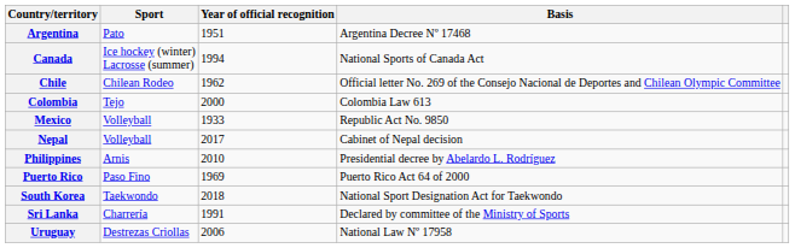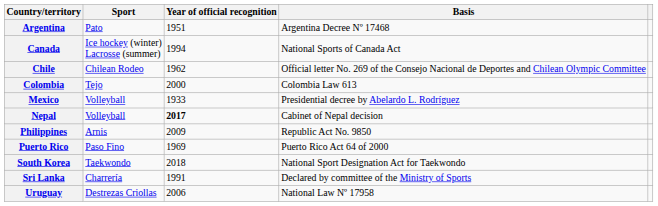Mexico | Basis: Republic Act No. 9850 -> Presidential decree by Abelardo L. Rodríguez
Nepal | Year of official recognition: normal -> bold
Philippines | Year of official recognition: 2010 -> 2009
Philippines | Basis: Presidential decree by Abelardo L. Rodríguez -> Republic Act No. 9850
